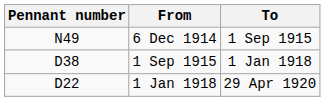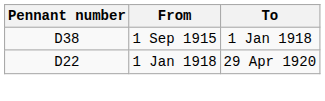- row: N49 | 6 Dec 1914 | 1 Sep 1915
